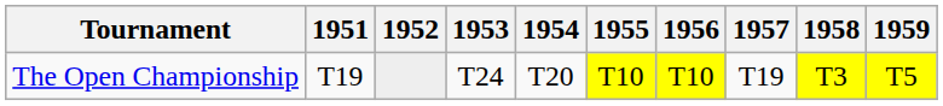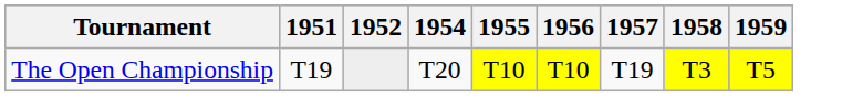- column: 1953 | T24
